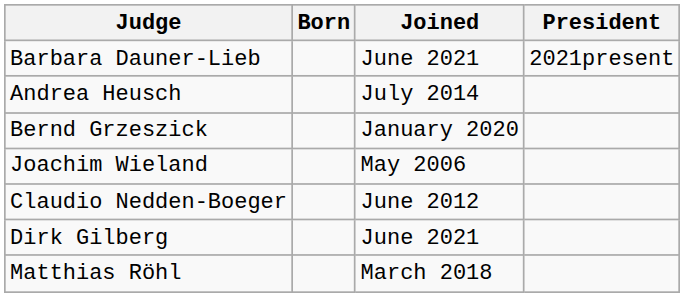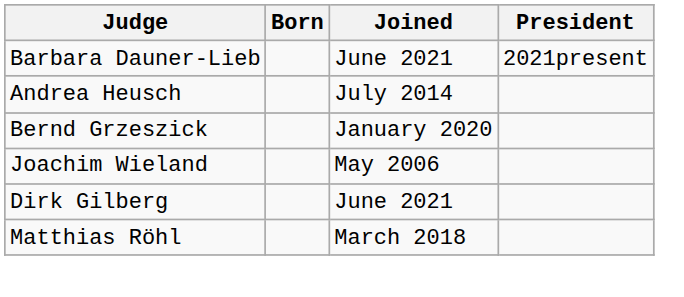- row: Claudio Nedden-Boeger | June 2012
